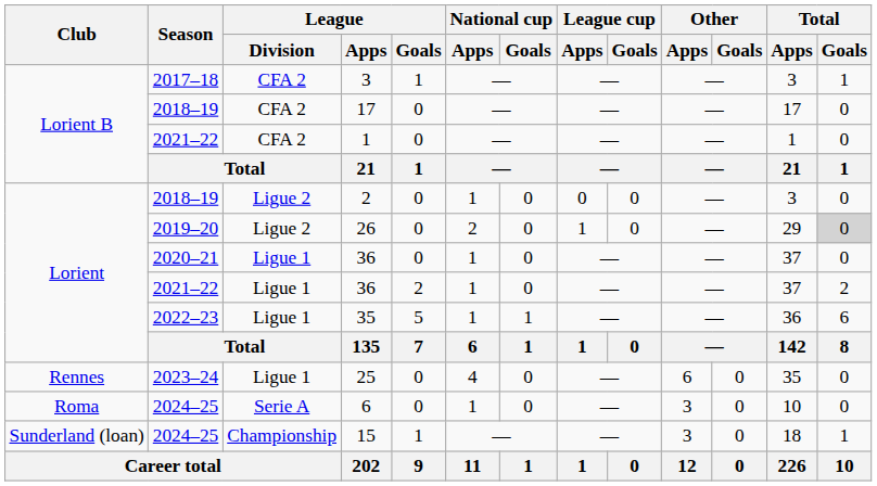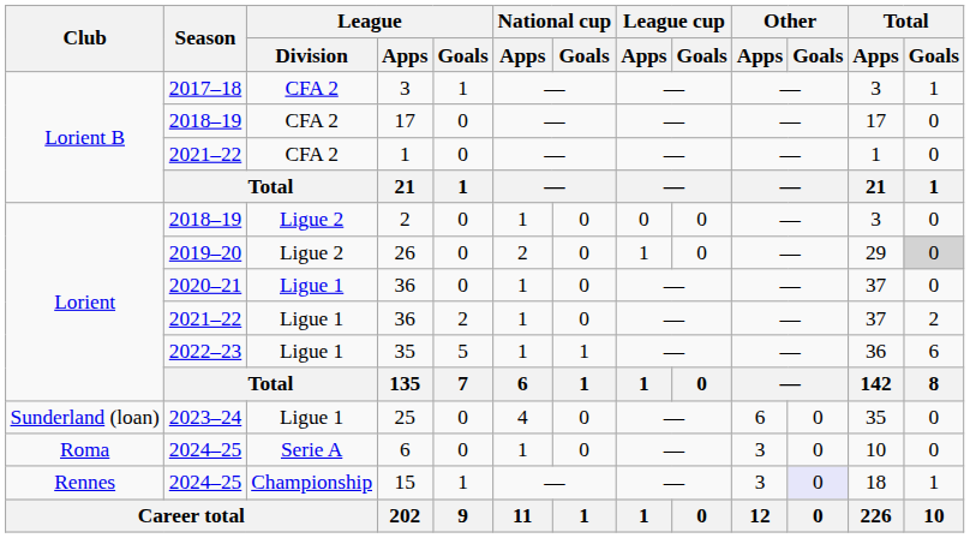25 | Club: Rennes -> Sunderland (loan)
15 | Club: Sunderland (loan) -> Rennes
15 | Other / Goals: no background -> lavender background
